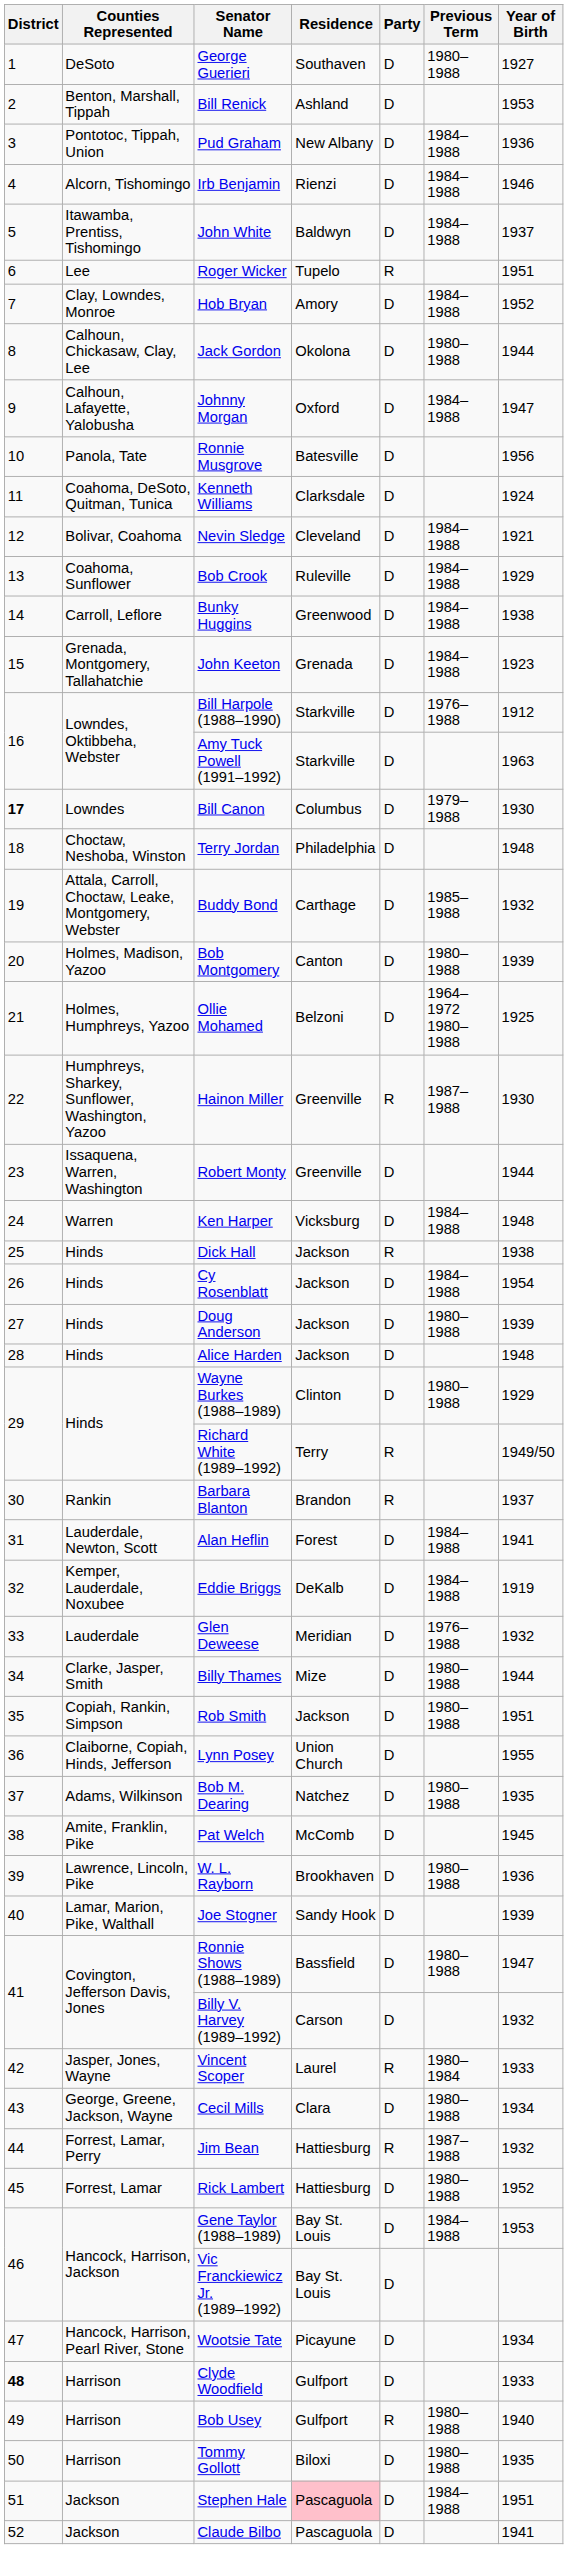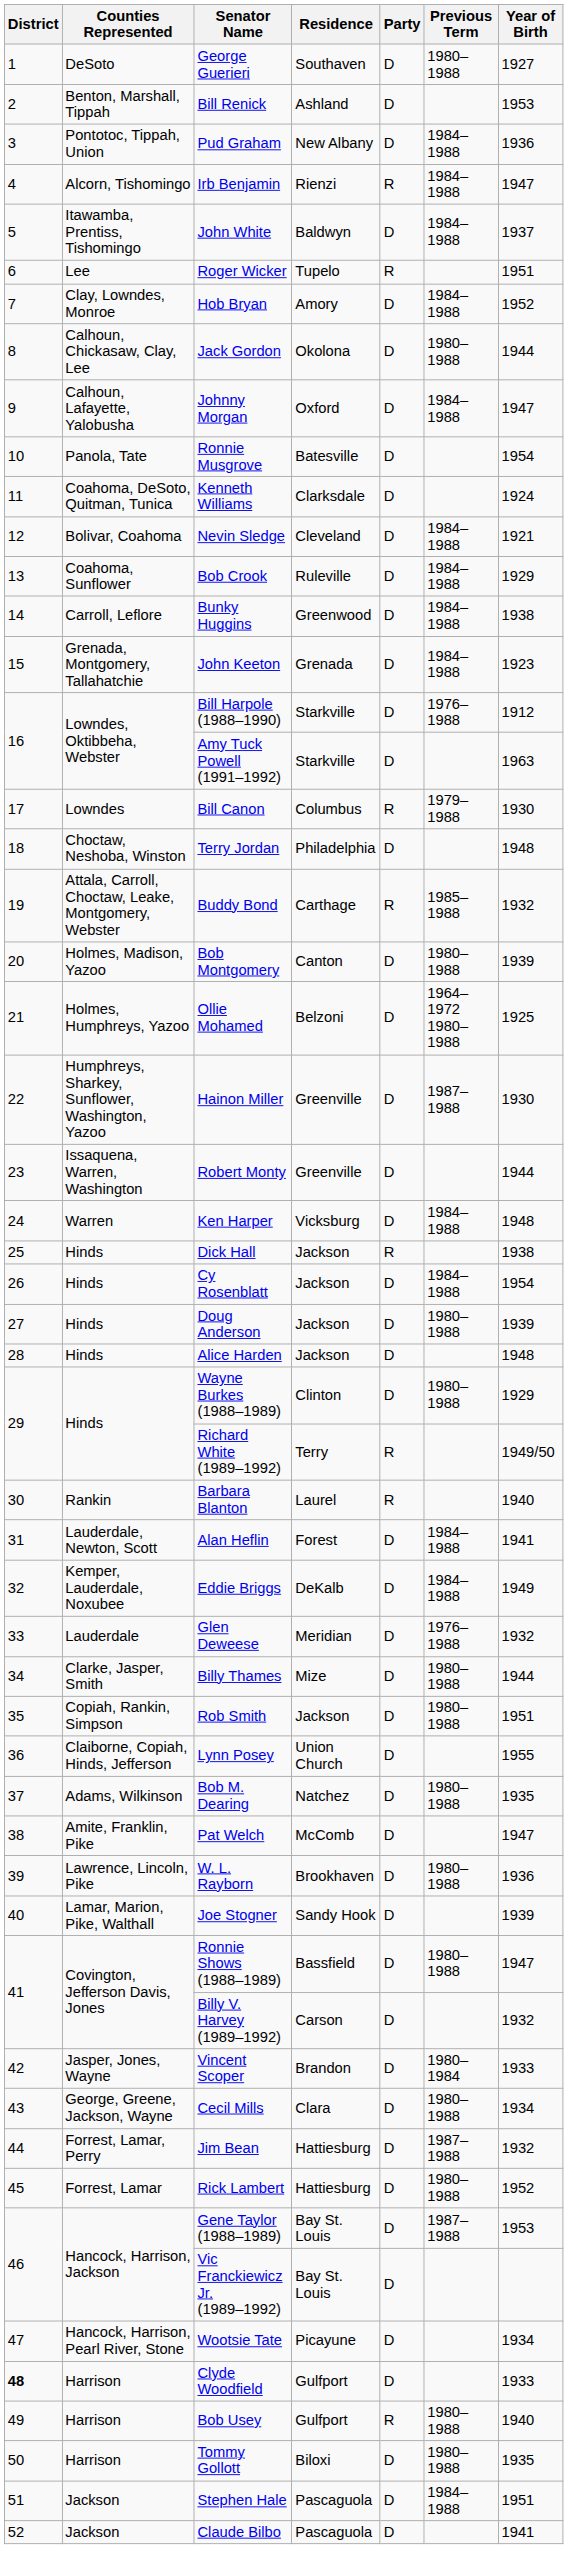Irb Benjamin | Party: D -> R
Irb Benjamin | Year of Birth: 1946 -> 1947
Ronnie Musgrove | Year of Birth: 1956 -> 1954
Bill Canon | District: bold -> normal
Bill Canon | Party: D -> R
Buddy Bond | Party: D -> R
Hainon Miller | Party: R -> D
Barbara Blanton | Residence: Brandon -> Laurel
Barbara Blanton | Year of Birth: 1937 -> 1940
Eddie Briggs | Year of Birth: 1919 -> 1949
Pat Welch | Year of Birth: 1945 -> 1947
Vincent Scoper | Residence: Laurel -> Brandon
Vincent Scoper | Party: R -> D
Jim Bean | Party: R -> D
Gene Taylor (1988–1989) | Previous Term: 1984–1988 -> 1987–1988
Stephen Hale | Residence: pink background -> no background
